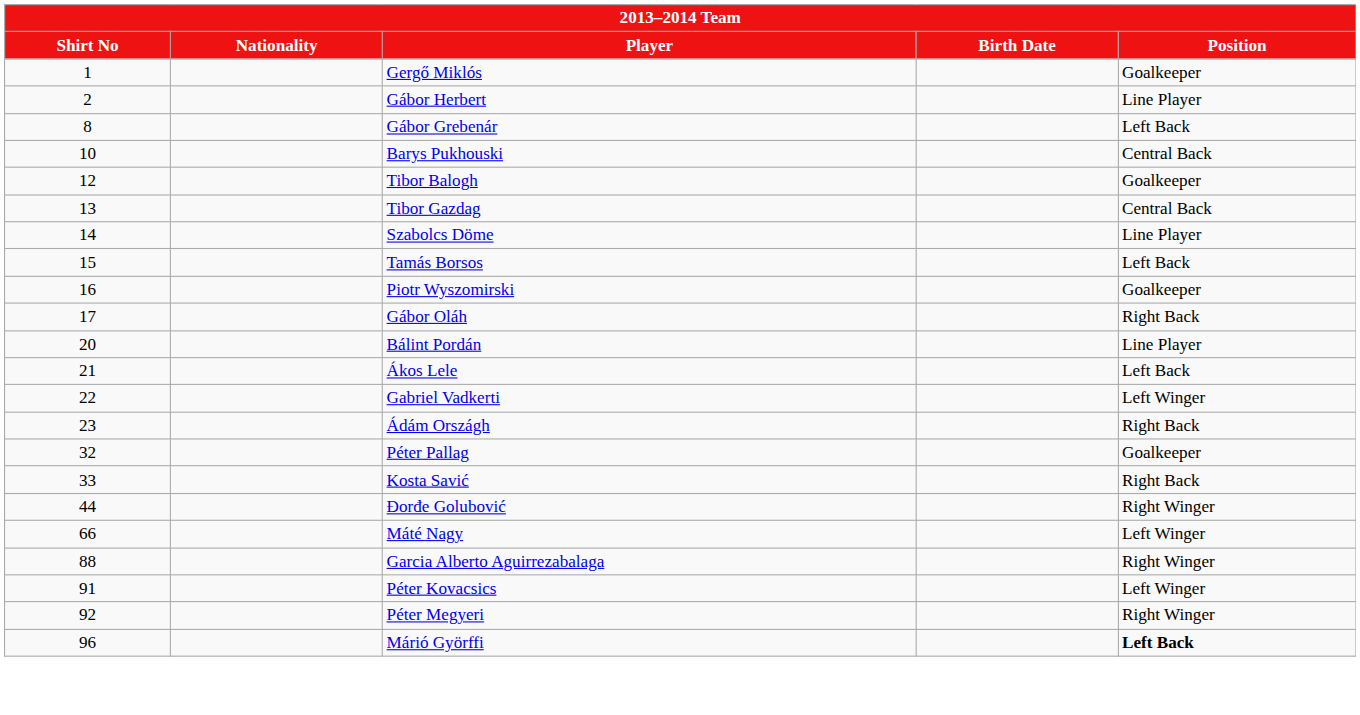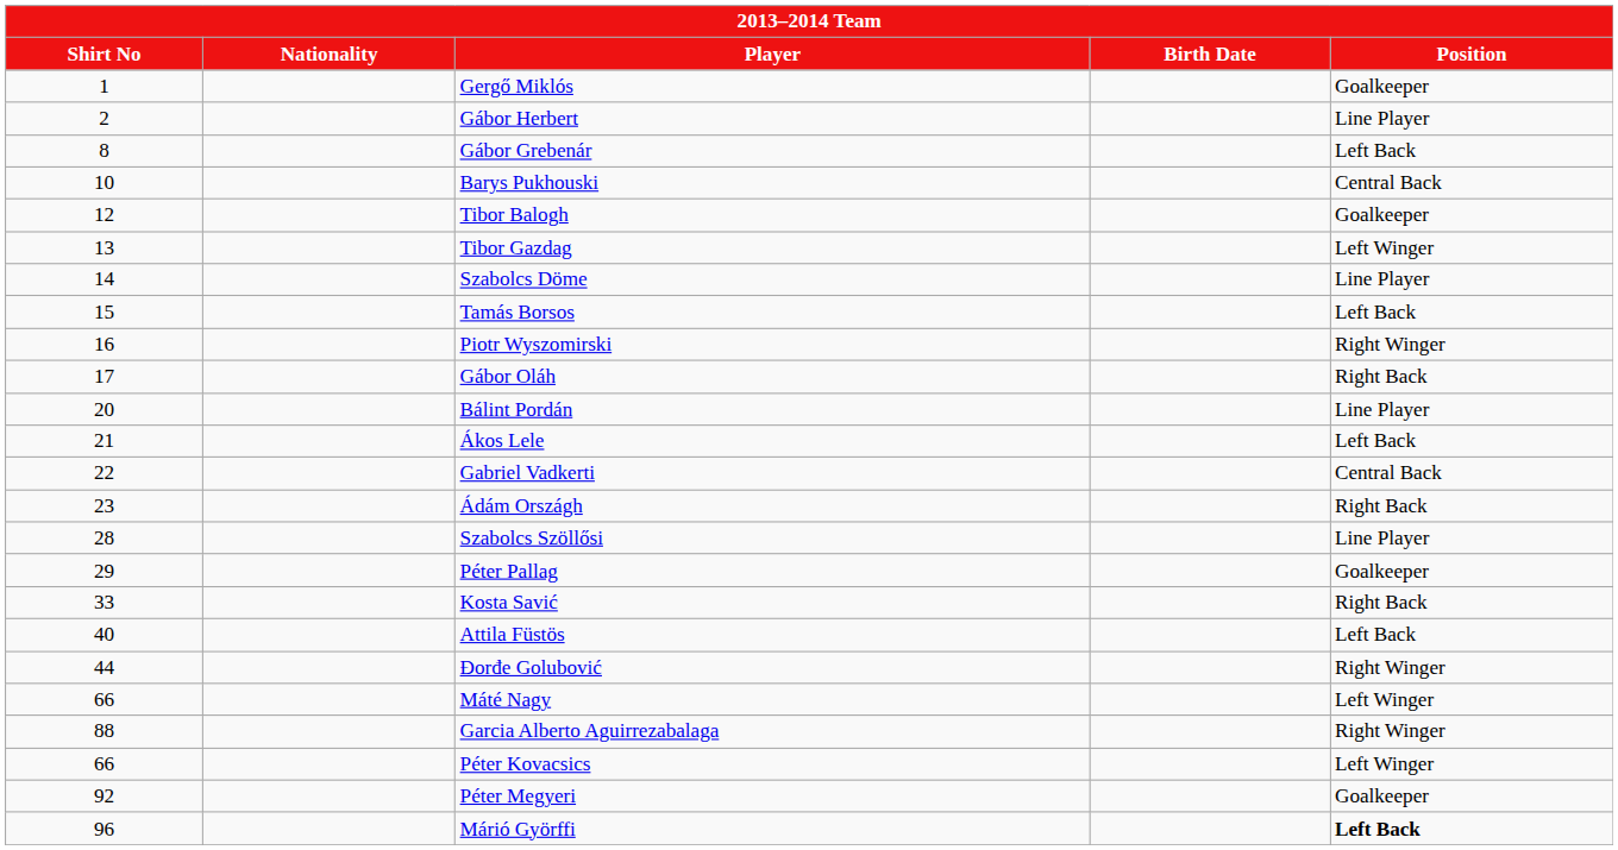Tibor Gazdag | Position: Central Back -> Left Winger
Piotr Wyszomirski | Position: Goalkeeper -> Right Winger
Gabriel Vadkerti | Position: Left Winger -> Central Back
+ row: 28 | Szabolcs Szöllősi | Line Player
Péter Pallag | Shirt No: 32 -> 29
+ row: 40 | Attila Füstös | Left Back
Péter Kovacsics | Shirt No: 91 -> 66
Péter Megyeri | Position: Right Winger -> Goalkeeper
